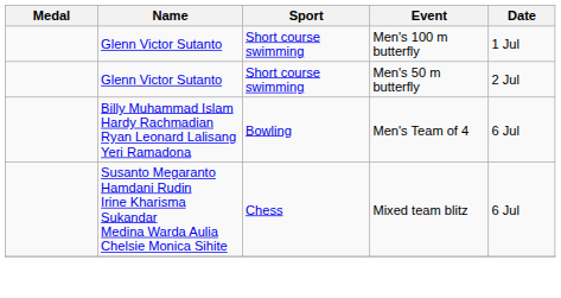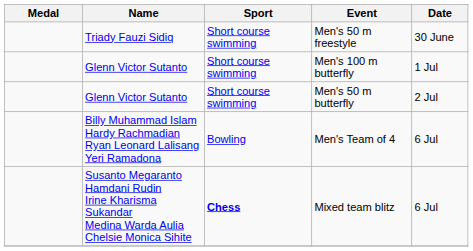+ row: Triady Fauzi Sidiq | Short course swimming | Men's 50 m freestyle | 30 June
Mixed team blitz | Sport: normal -> bold
